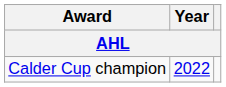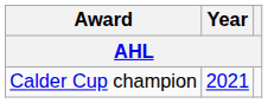Calder Cup champion | Year: 2022 -> 2021
